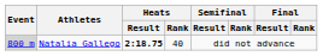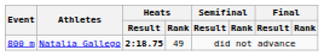Natalia Gallego | Event: lightgrey background -> no background
Natalia Gallego | Heats / Rank: 40 -> 49
